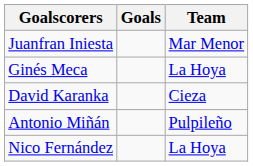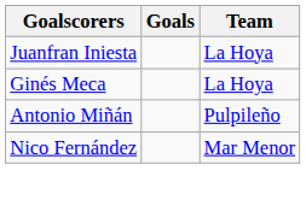Juanfran Iniesta | Team: Mar Menor -> La Hoya
- row: David Karanka | Cieza
Nico Fernández | Team: La Hoya -> Mar Menor
